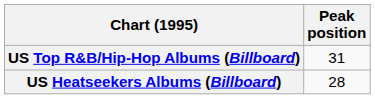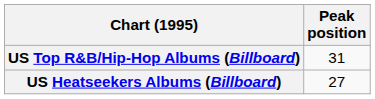US Heatseekers Albums (Billboard) | Peak position: 28 -> 27
